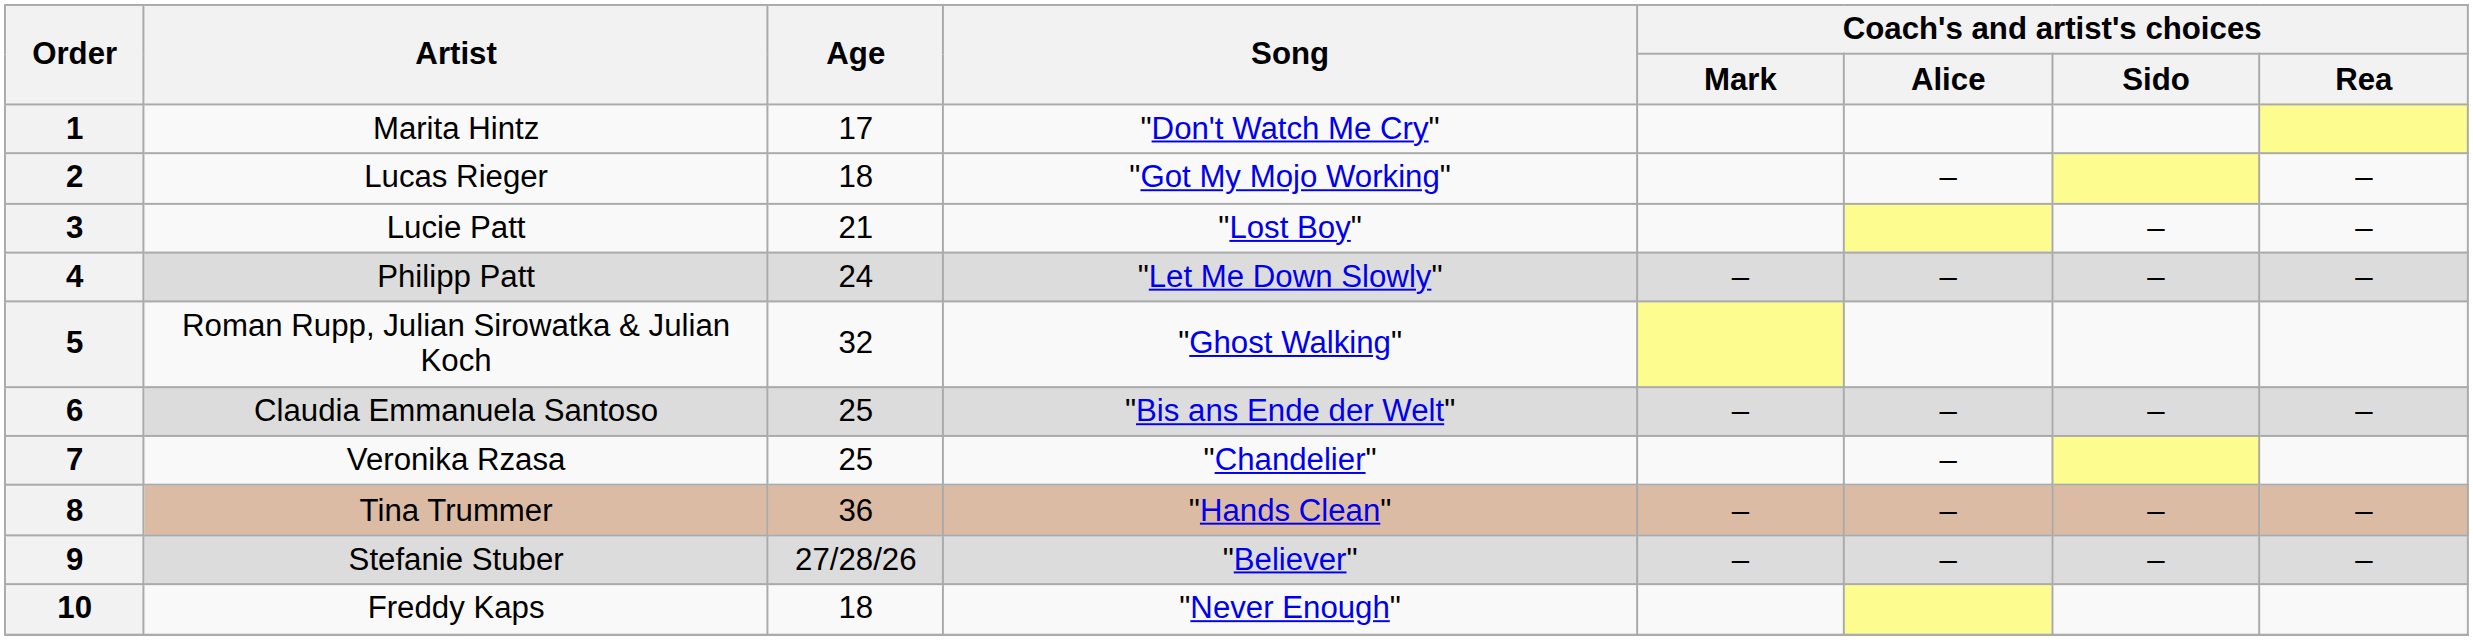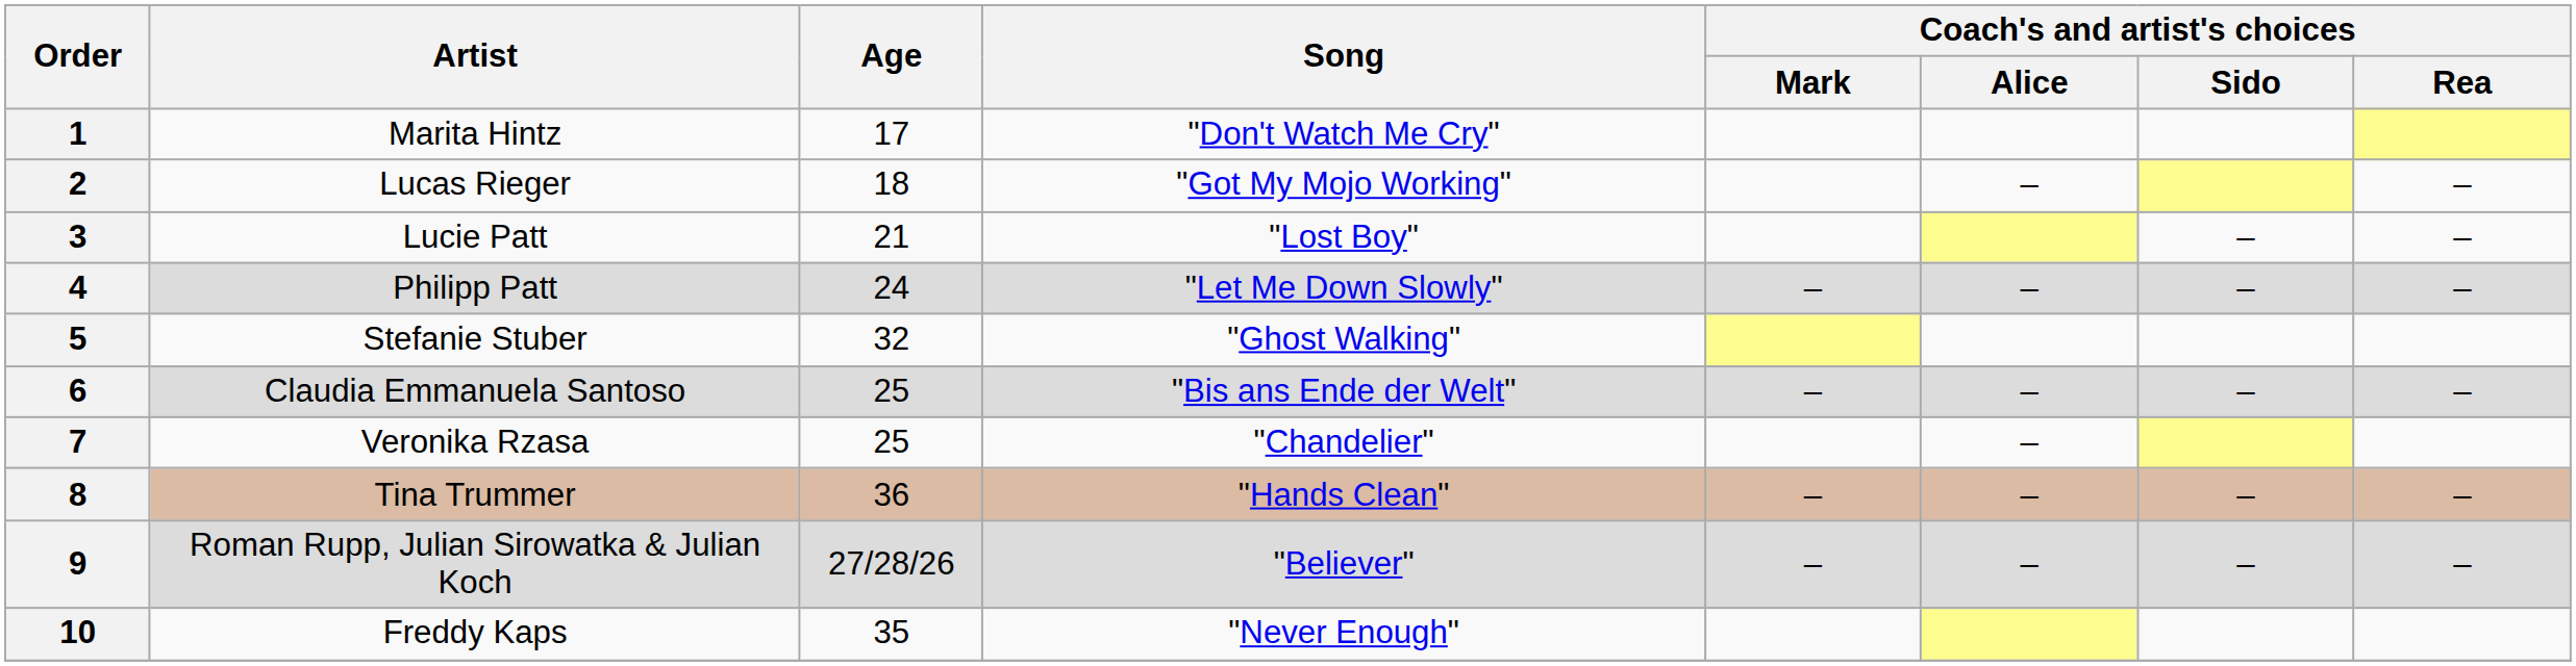5 | Artist: Roman Rupp, Julian Sirowatka & Julian Koch -> Stefanie Stuber
9 | Artist: Stefanie Stuber -> Roman Rupp, Julian Sirowatka & Julian Koch
10 | Age: 18 -> 35
